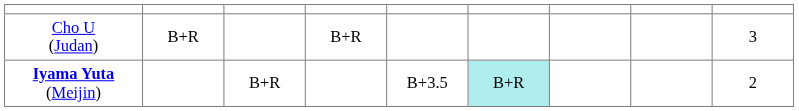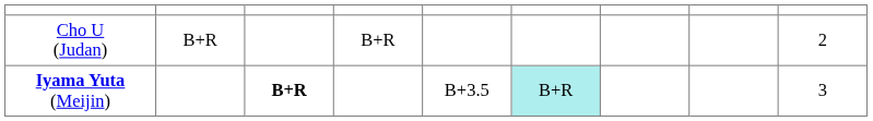Cho U (Judan) | column 9: 3 -> 2
Iyama Yuta (Meijin) | column 3: normal -> bold
Iyama Yuta (Meijin) | column 9: 2 -> 3
